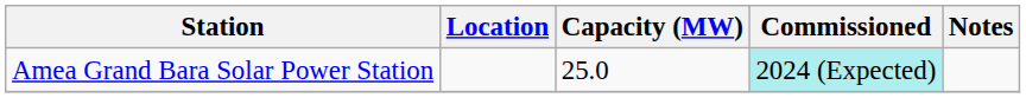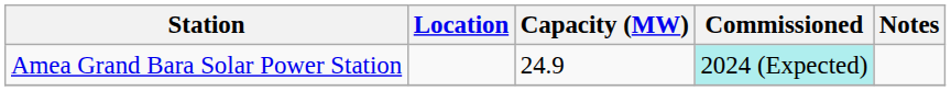Amea Grand Bara Solar Power Station | Capacity (MW): 25.0 -> 24.9
